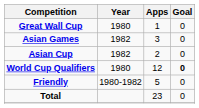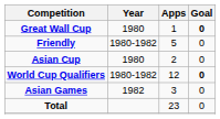Great Wall Cup | Goal: normal -> bold
rows swapped: Friendly <-> Asian Games
Asian Cup | Year: 1982 -> 1980
World Cup Qualifiers | Year: 1980 -> 1980-1982
